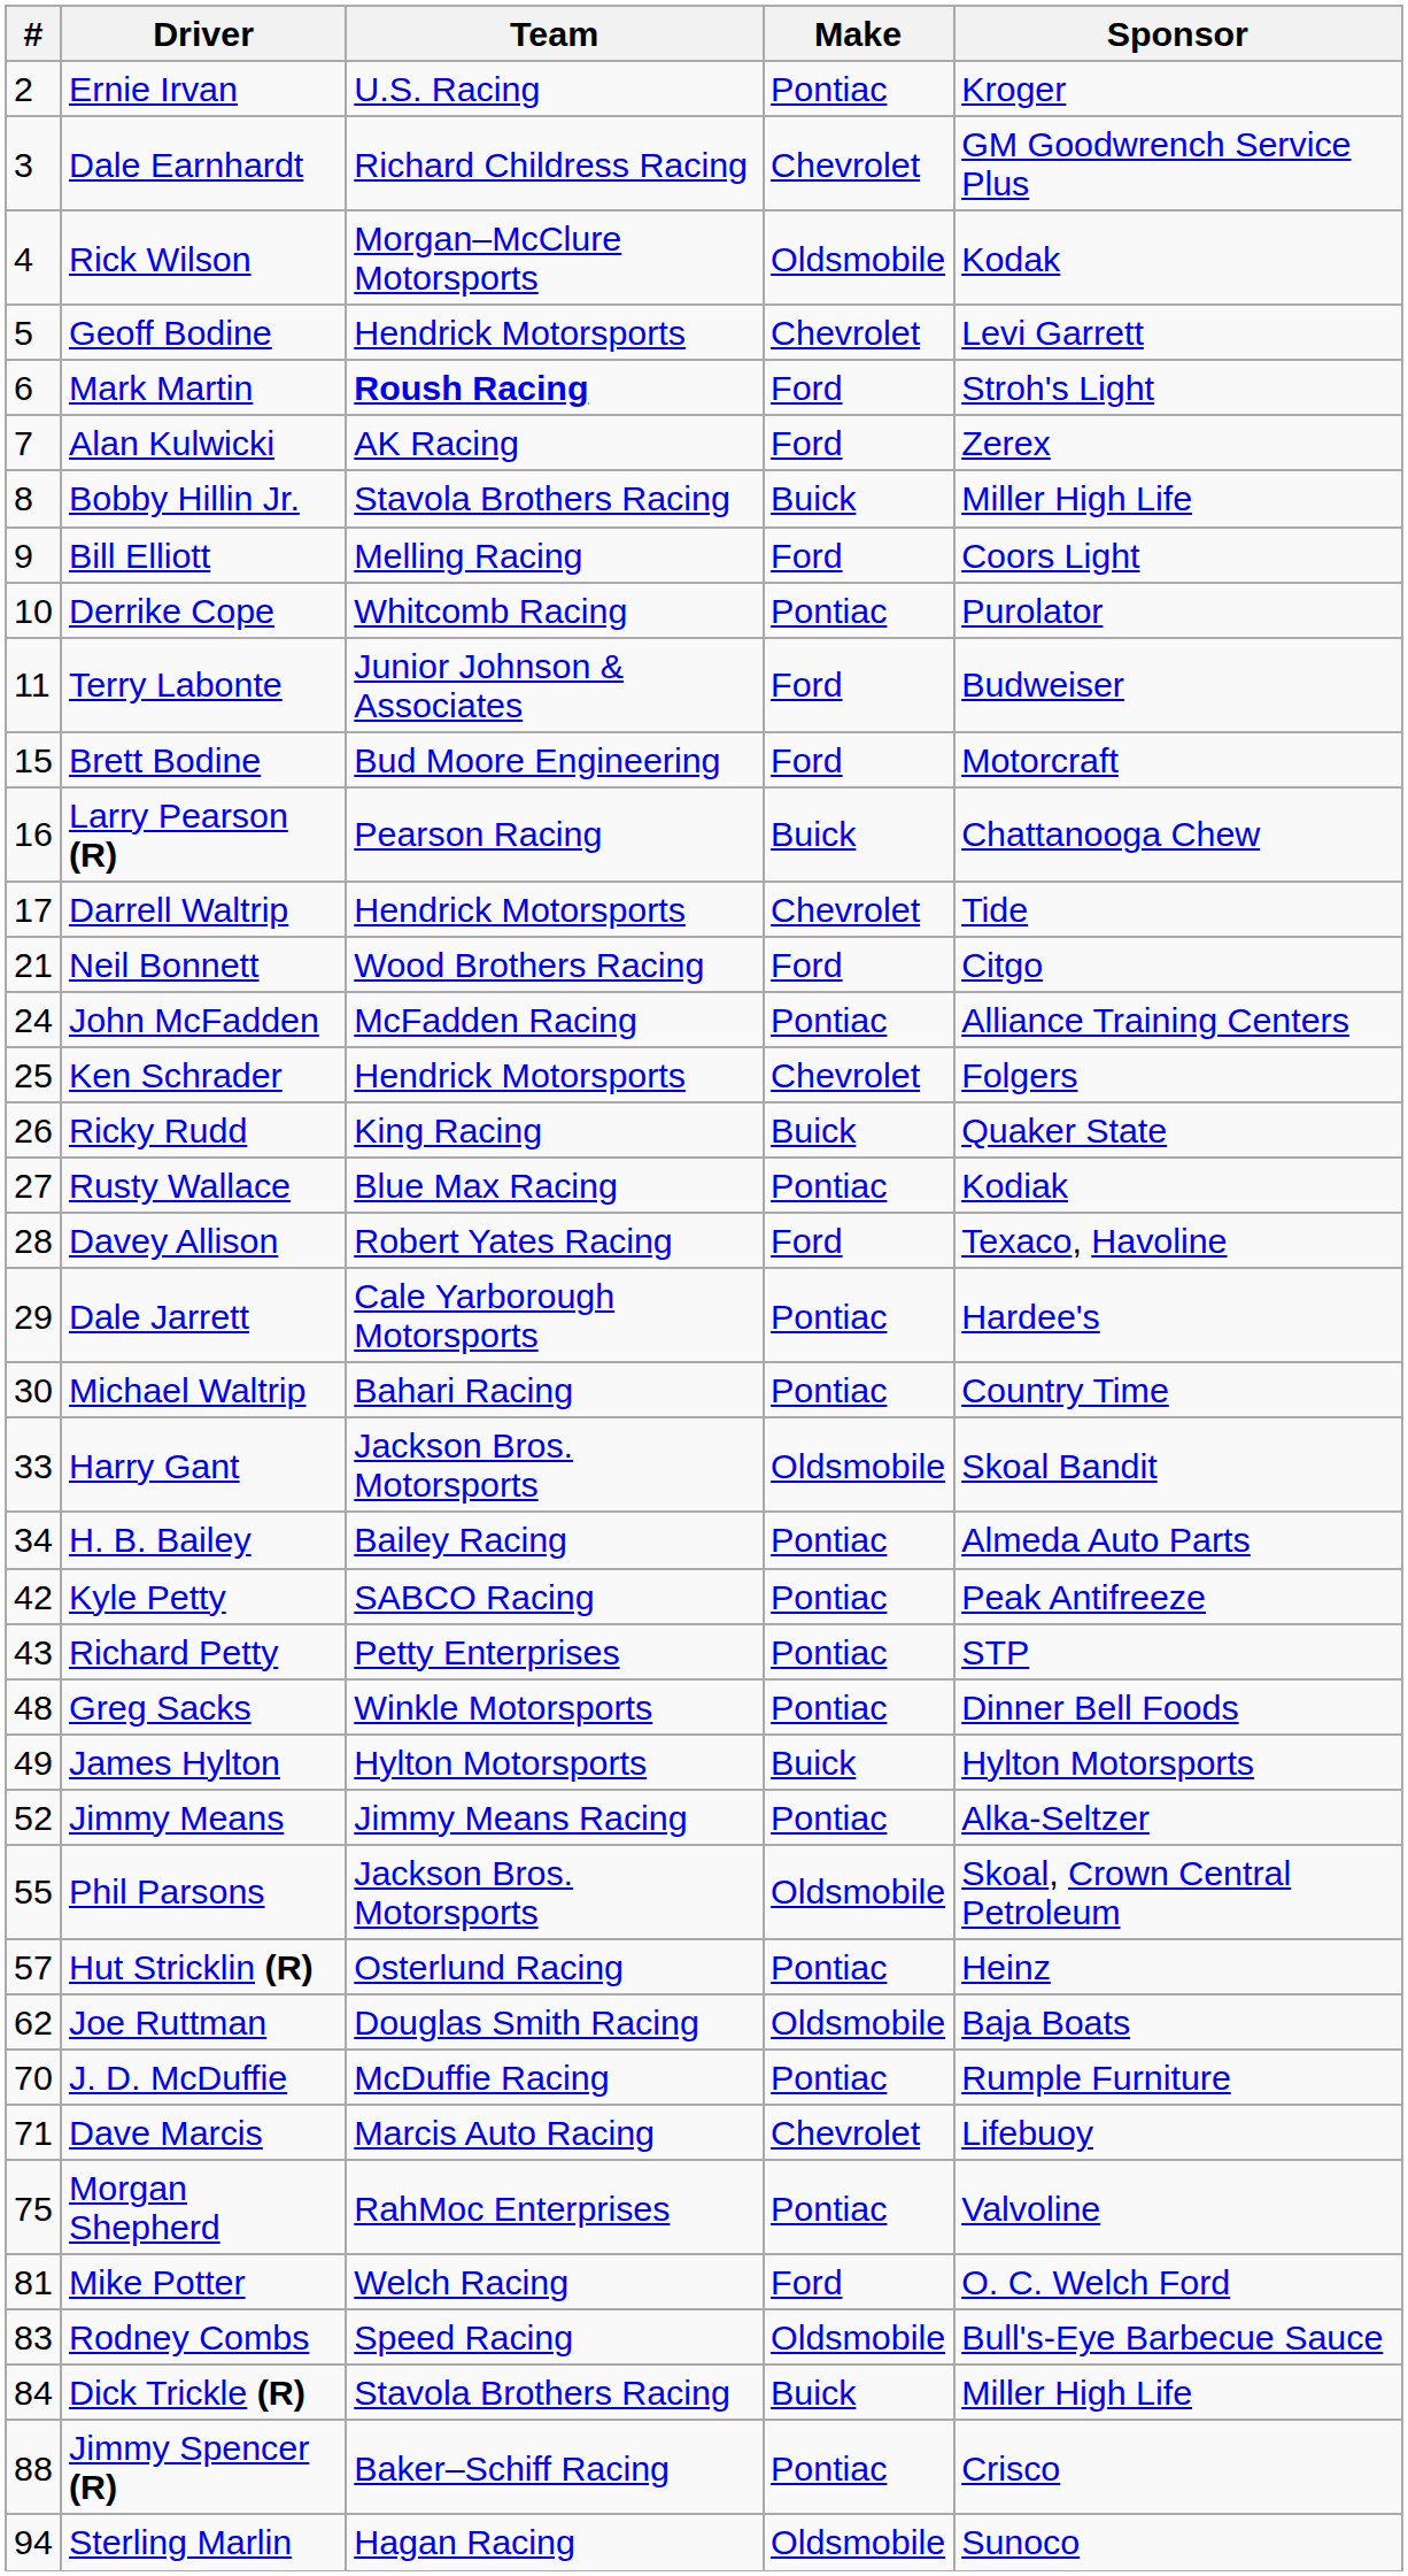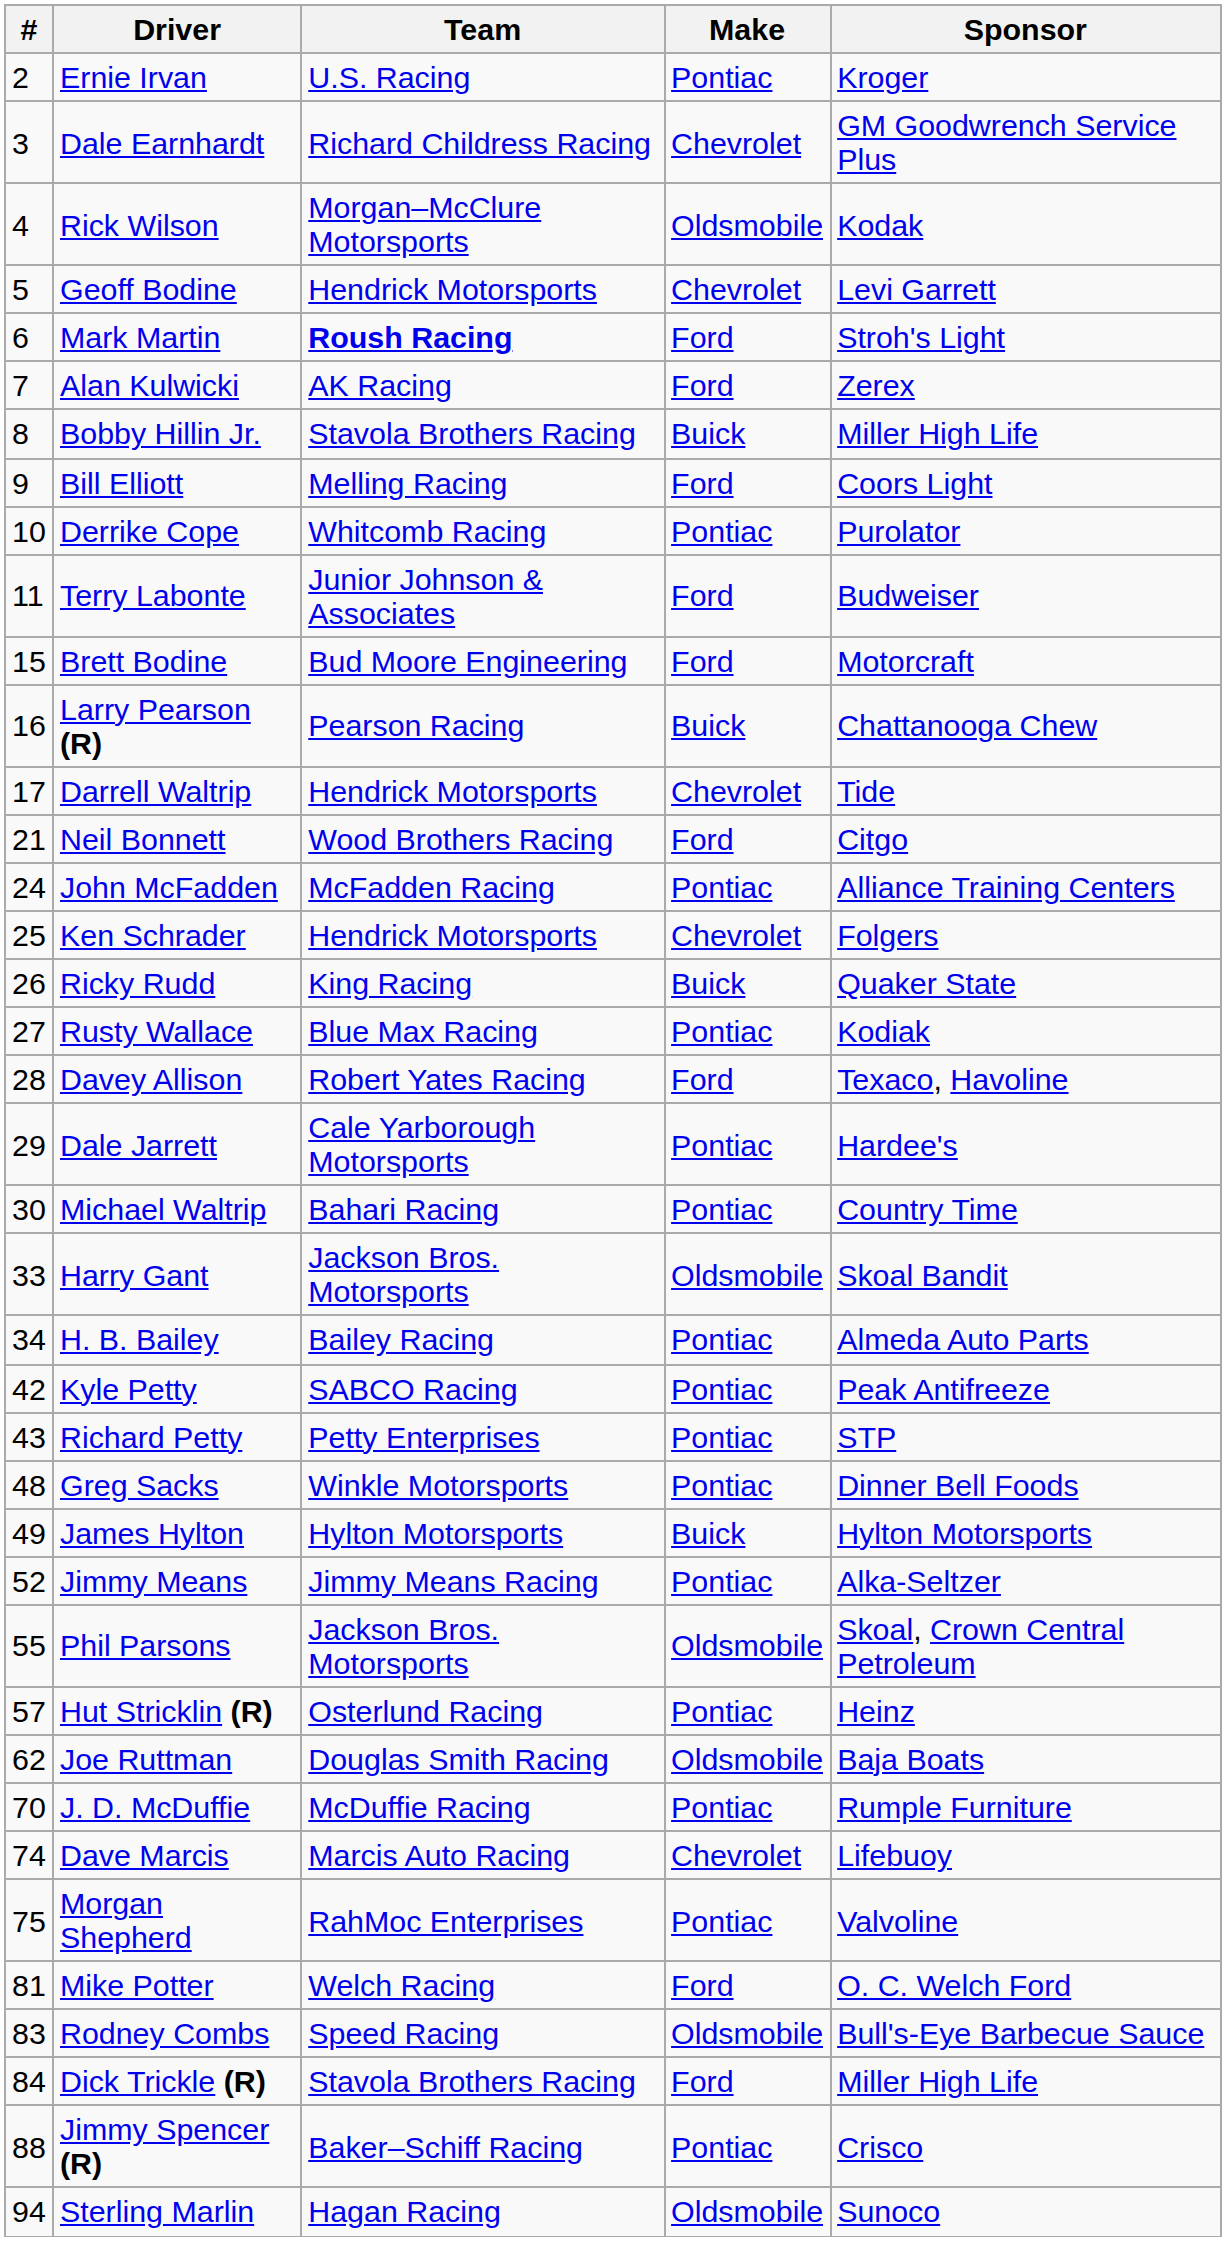Dave Marcis | #: 71 -> 74
Dick Trickle (R) | Make: Buick -> Ford
